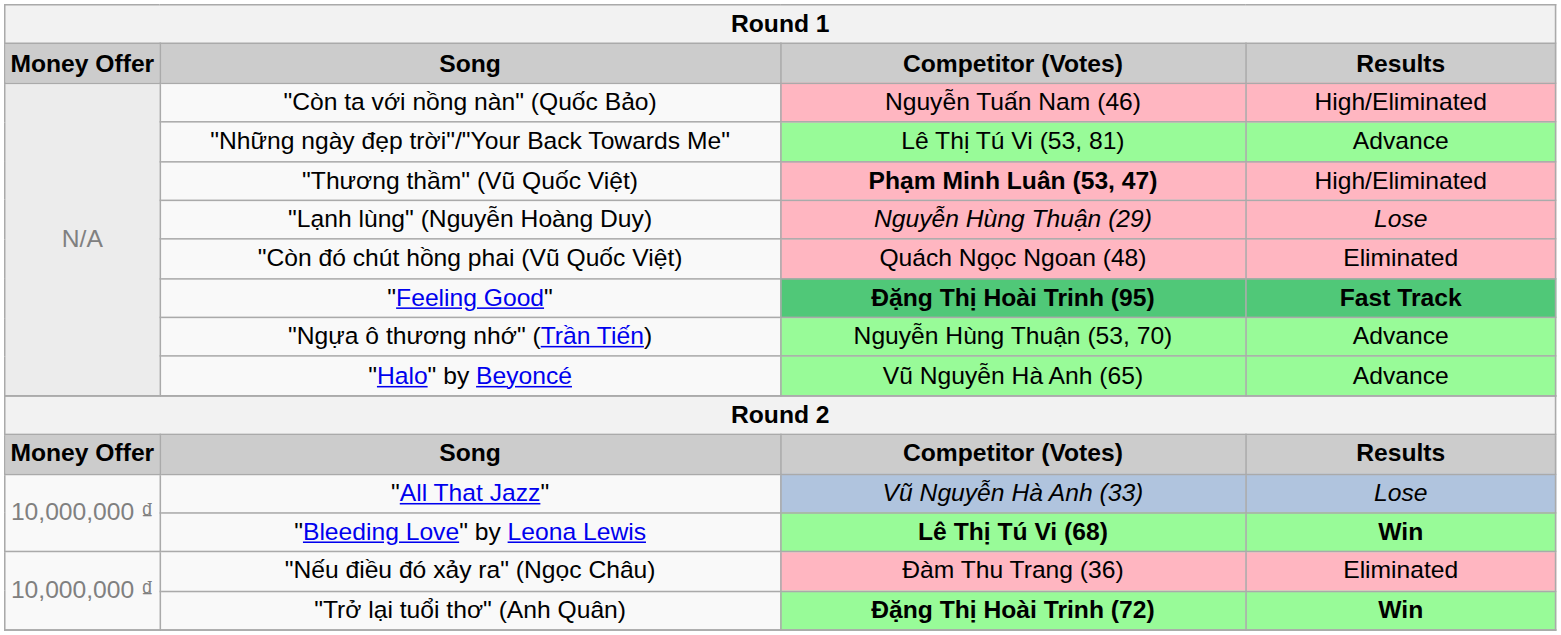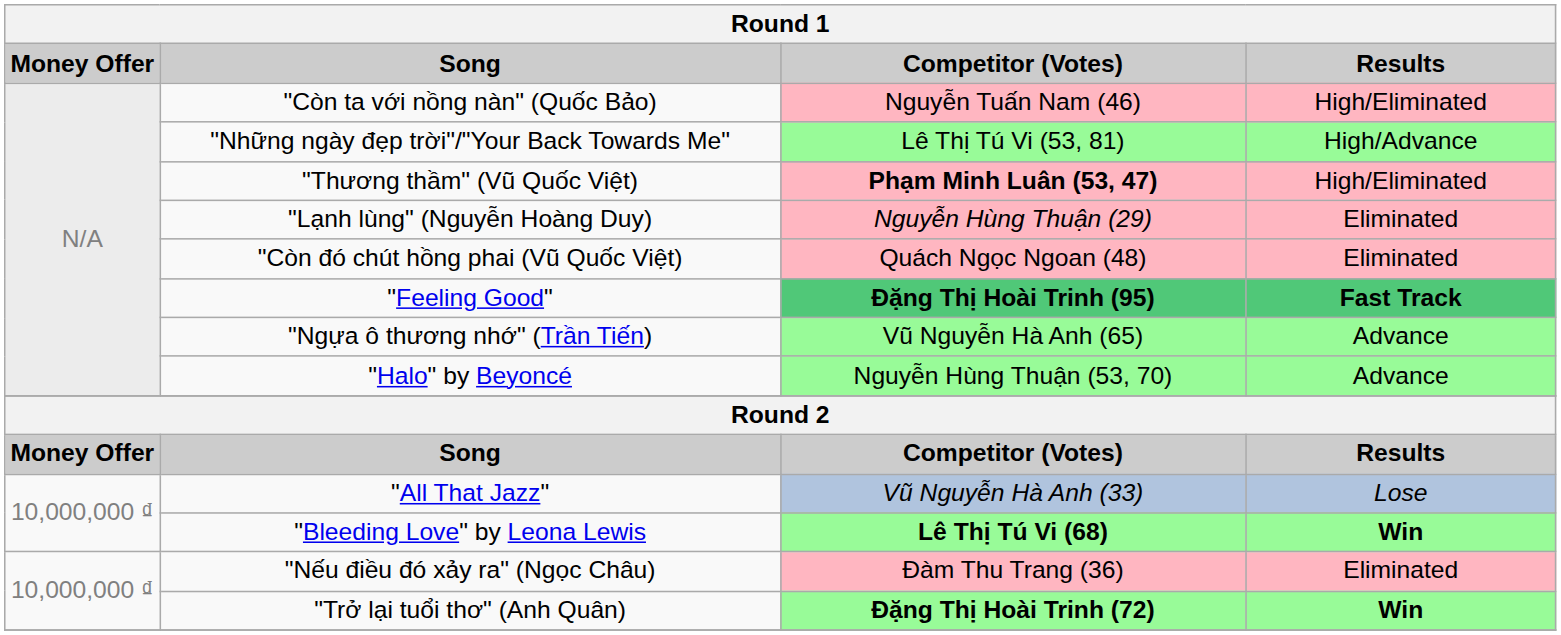"Những ngày đẹp trời"/"Your Back Towards Me" | Results: Advance -> High/Advance
"Lạnh lùng" (Nguyễn Hoàng Duy) | Results: Lose -> Eliminated
"Ngựa ô thương nhớ" (Trần Tiến) | Competitor (Votes): Nguyễn Hùng Thuận (53, 70) -> Vũ Nguyễn Hà Anh (65)
"Halo" by Beyoncé | Competitor (Votes): Vũ Nguyễn Hà Anh (65) -> Nguyễn Hùng Thuận (53, 70)
